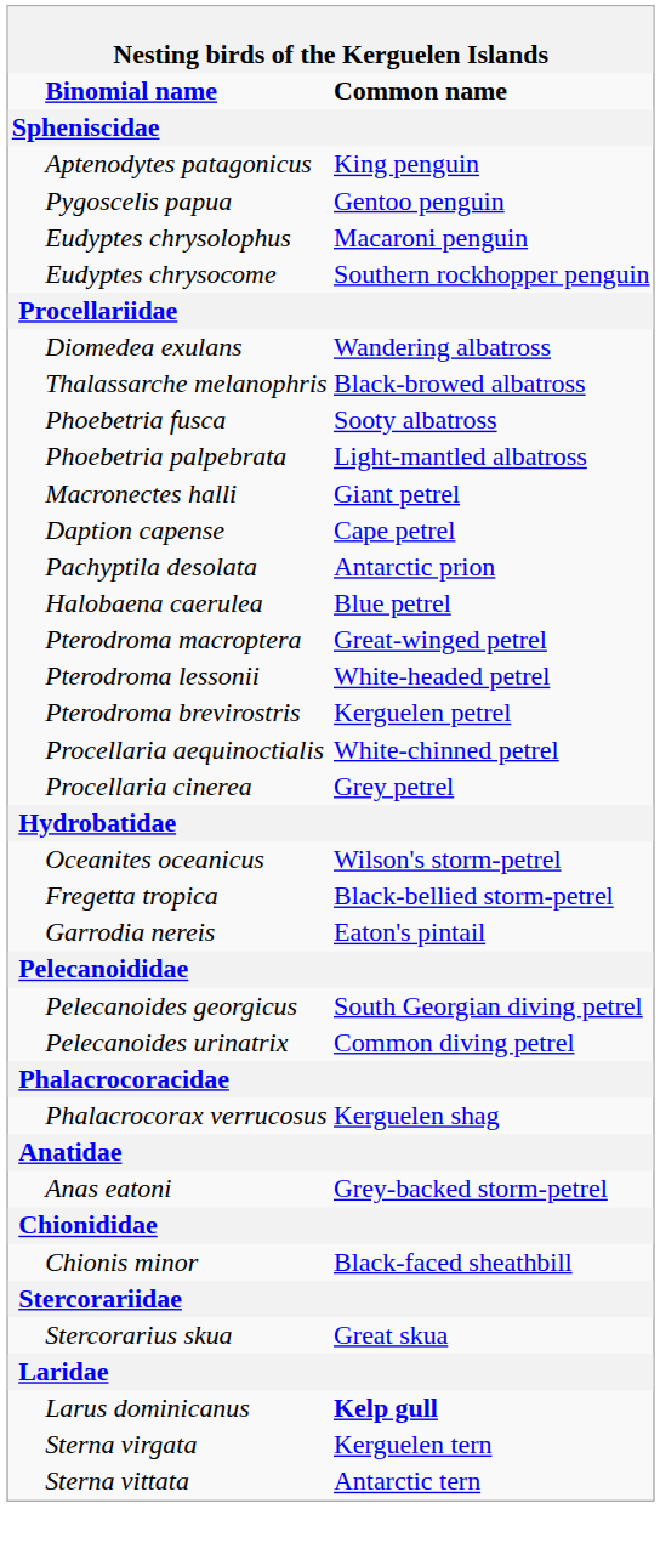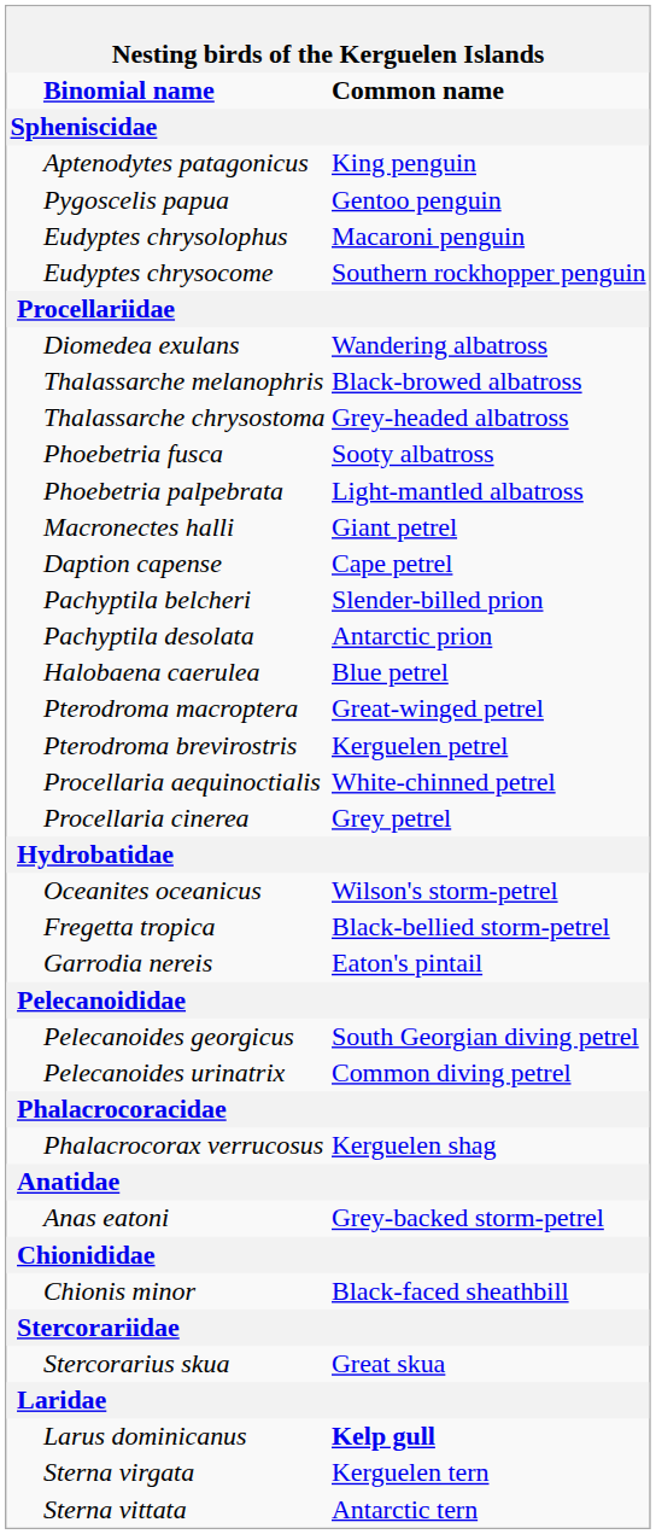+ row: Thalassarche chrysostoma | Grey-headed albatross
+ row: Pachyptila belcheri | Slender-billed prion
- row: Pterodroma lessonii | White-headed petrel
